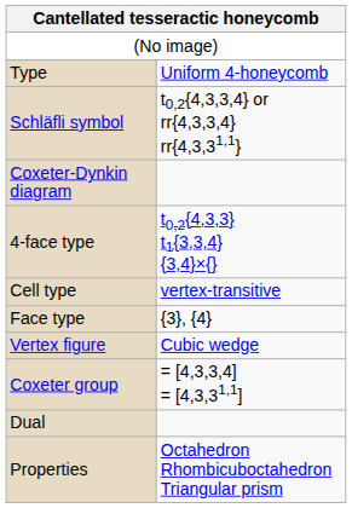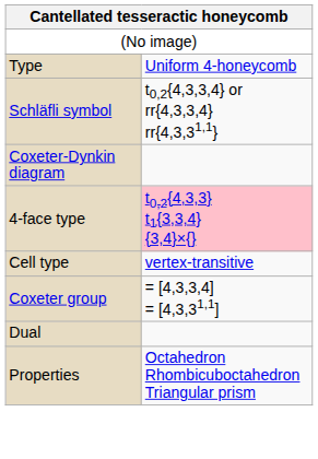4-face type | column 2: no background -> pink background
- row: Face type | {3}, {4}
- row: Vertex figure | Cubic wedge
